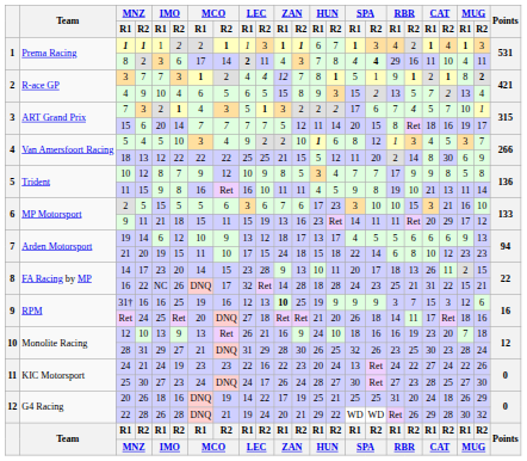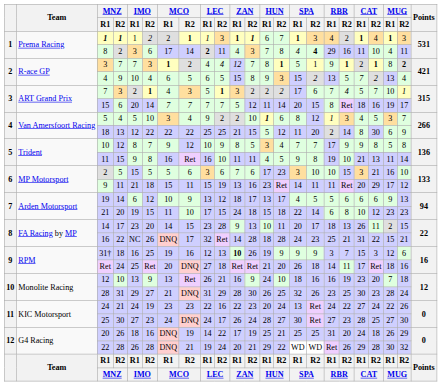31† | MNZ / R2: 16 -> 18
31† | ZAN / R2: 25 -> 26
